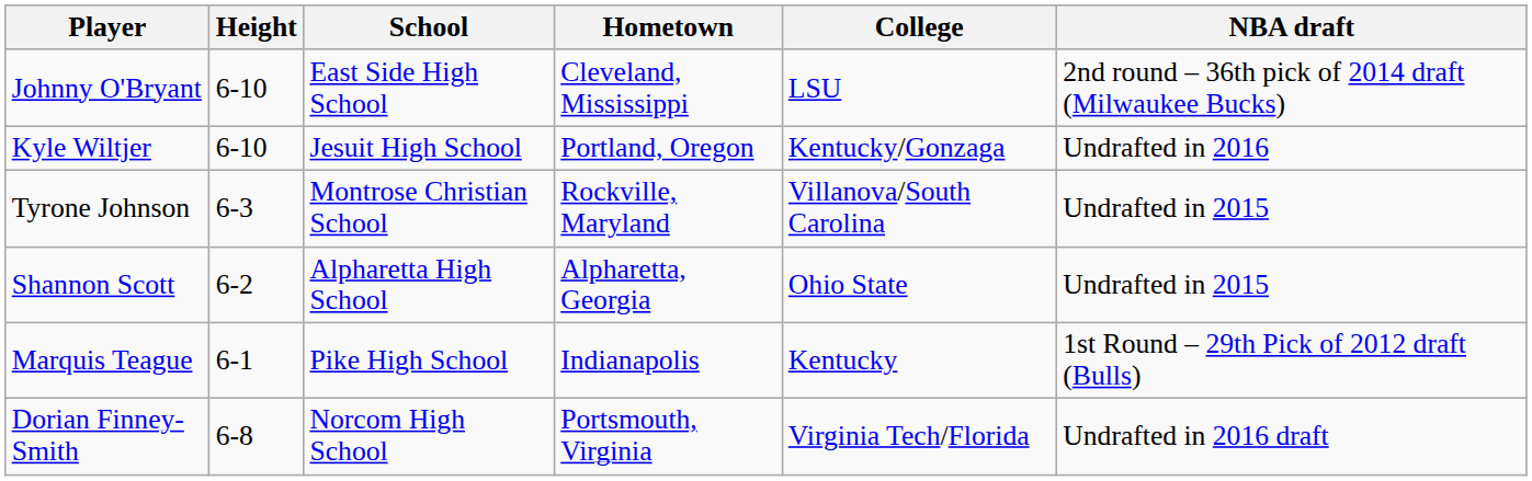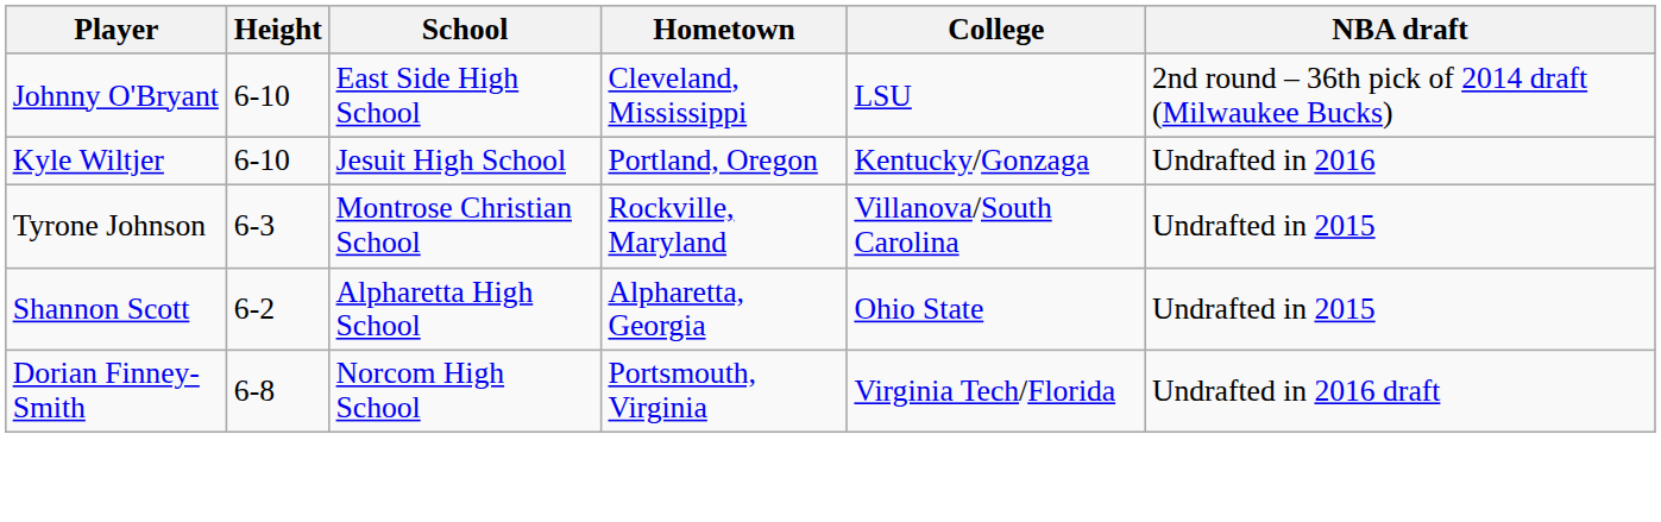- row: Marquis Teague | 6-1 | Pike High School | Indianapolis | Kentucky | 1st Round – 29th Pick of 2012 draft (Bulls)
